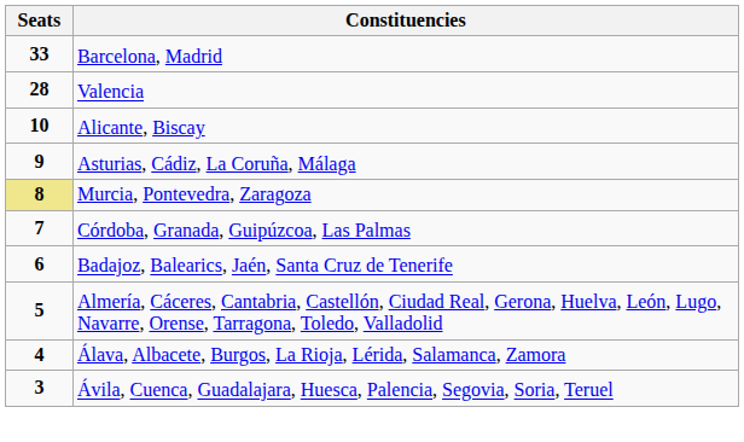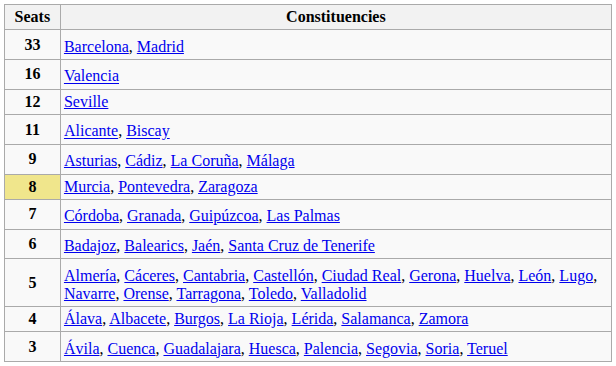Valencia | Seats: 28 -> 16
+ row: 12 | Seville
Alicante, Biscay | Seats: 10 -> 11
